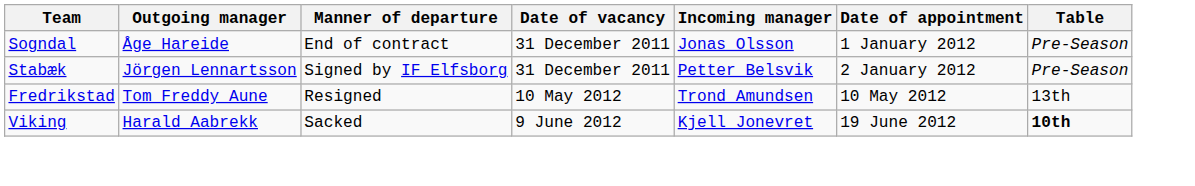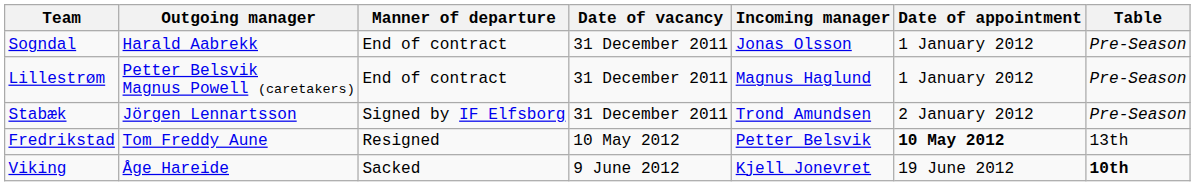Sogndal | Outgoing manager: Åge Hareide -> Harald Aabrekk
+ row: Lillestrøm | Petter Belsvik Magnus Powell (caretakers) | End of contract | 31 December 2011 | Magnus Haglund | 1 January 2012 | Pre-Season
Stabæk | Incoming manager: Petter Belsvik -> Trond Amundsen
Fredrikstad | Incoming manager: Trond Amundsen -> Petter Belsvik
Fredrikstad | Date of appointment: normal -> bold
Viking | Outgoing manager: Harald Aabrekk -> Åge Hareide
